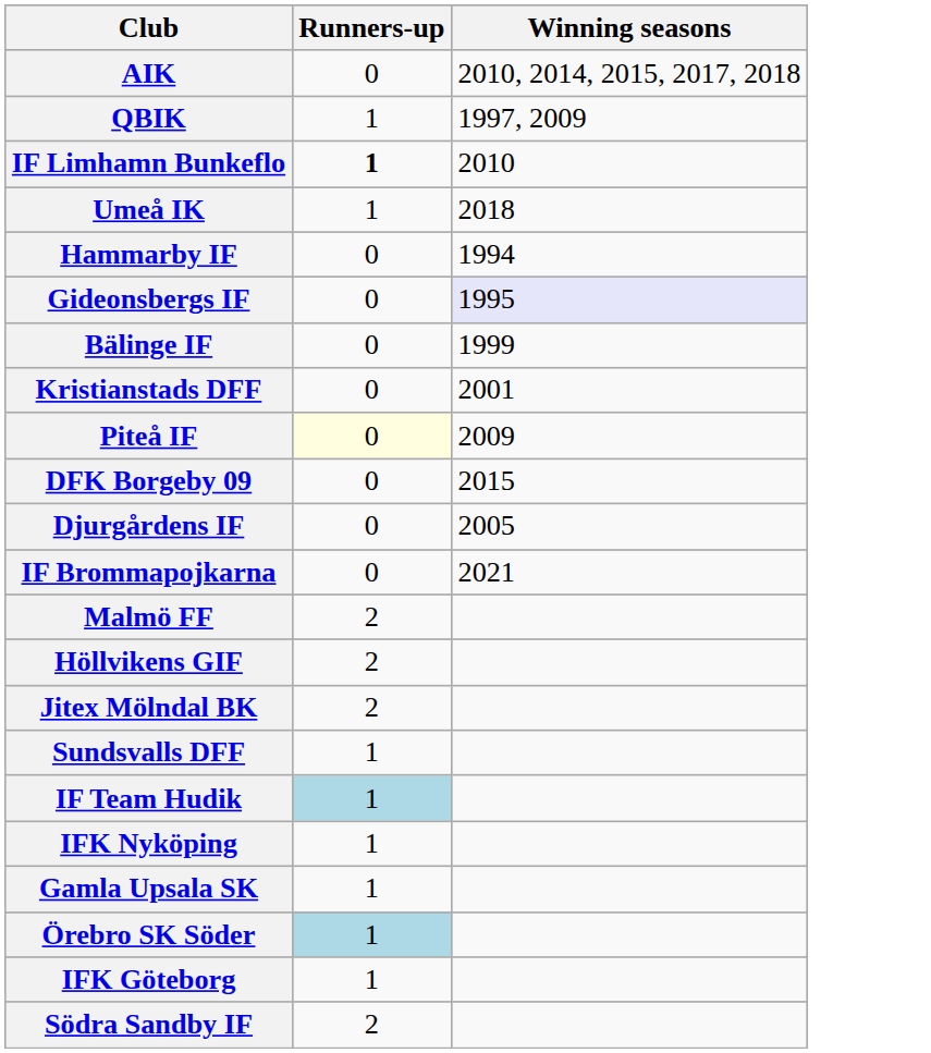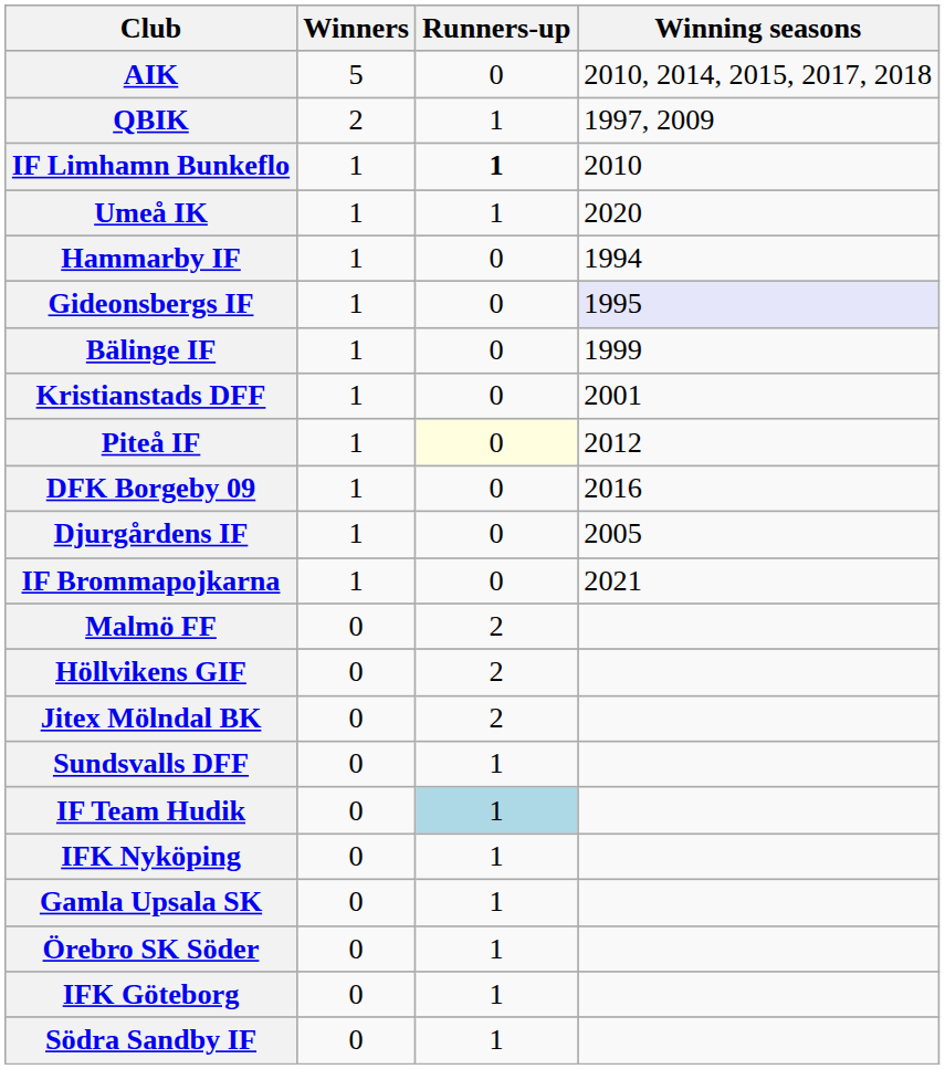+ column: Winners | 5 | 2 | 1 | 1 | 1 | 1 | 1 | 1 | 1 | 1 | 1 | 1 | 0 | 0 | 0 | 0 | 0 | 0 | 0 | 0 | 0 | 0
Umeå IK | Winning seasons: 2018 -> 2020
Piteå IF | Winning seasons: 2009 -> 2012
DFK Borgeby 09 | Winning seasons: 2015 -> 2016
Örebro SK Söder | Runners-up: lightblue background -> no background
Södra Sandby IF | Runners-up: 2 -> 1
